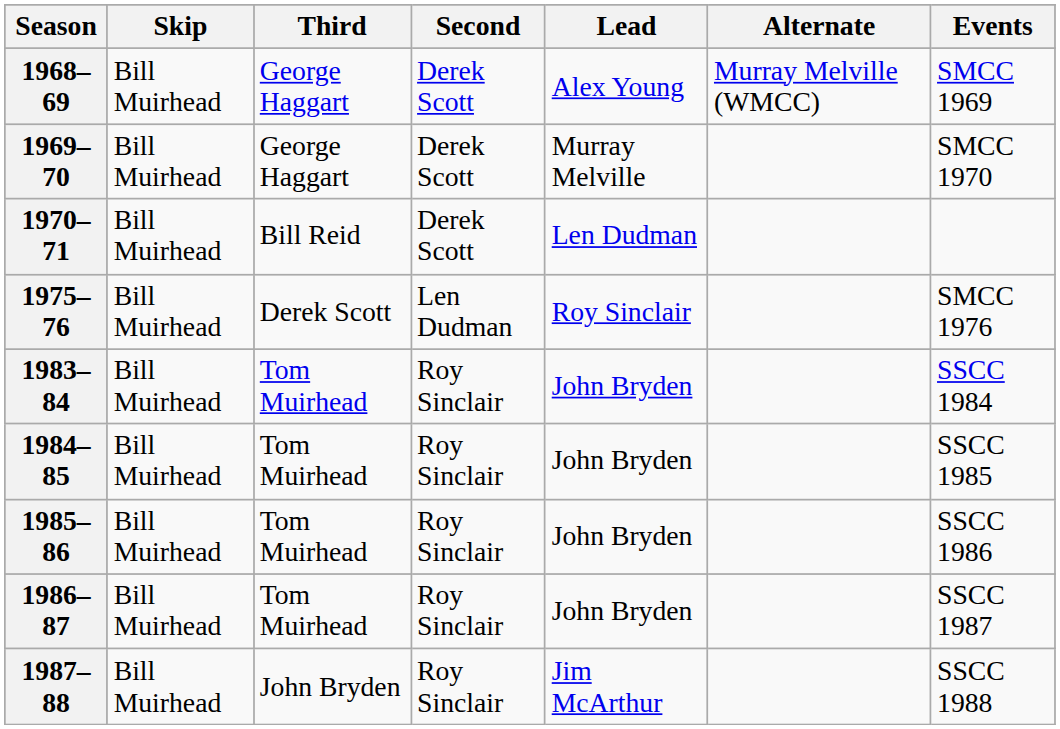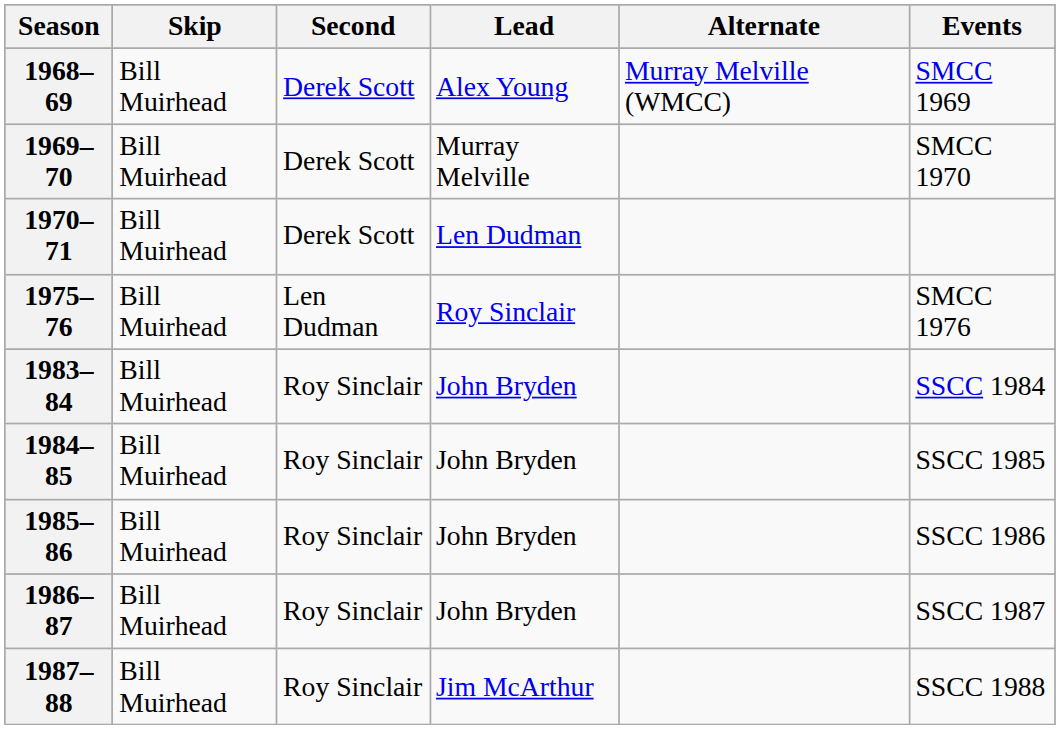- column: Third | George Haggart | George Haggart | Bill Reid | Derek Scott | Tom Muirhead | Tom Muirhead | Tom Muirhead | Tom Muirhead | John Bryden
